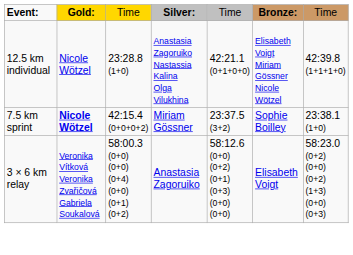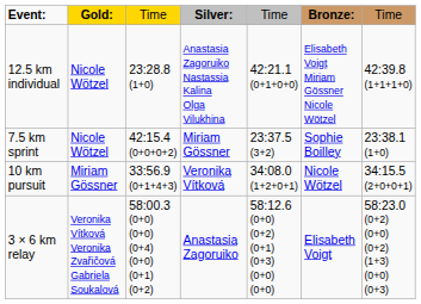7.5 km sprint | column 2: bold -> normal
+ row: 10 km pursuit | Miriam Gössner | 33:56.9 (0+1+4+3) | Veronika Vítková | 34:08.0 (1+2+0+1) | Nicole Wötzel | 34:15.5 (2+0+0+1)
